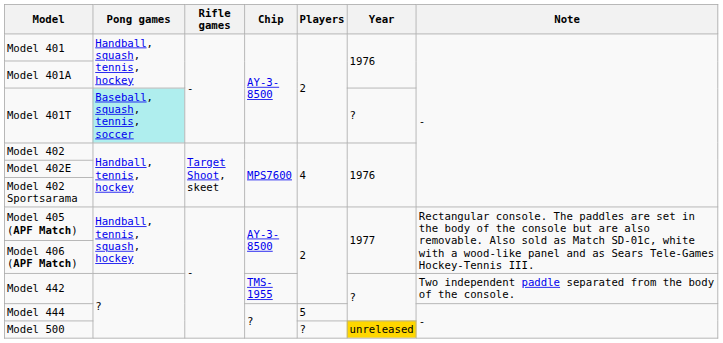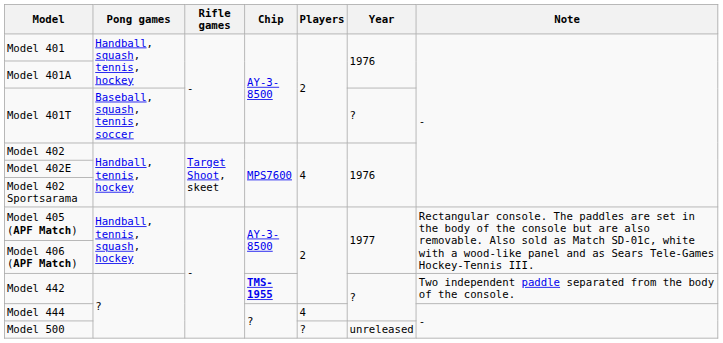Model 401T | Pong games: paleturquoise background -> no background
Model 442 | Chip: normal -> bold
Model 444 | Players: 5 -> 4
Model 500 | Year: gold background -> no background
